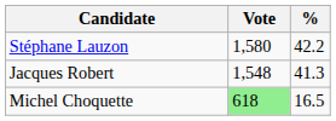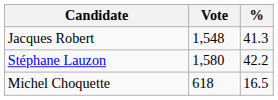rows swapped: Stéphane Lauzon <-> Jacques Robert
Michel Choquette | Vote: lightgreen background -> no background
